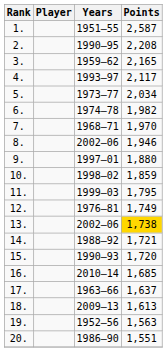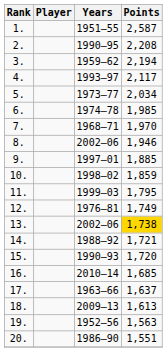3. | Points: 2,165 -> 2,194
6. | Points: 1,982 -> 1,985
9. | Points: 1,880 -> 1,885
